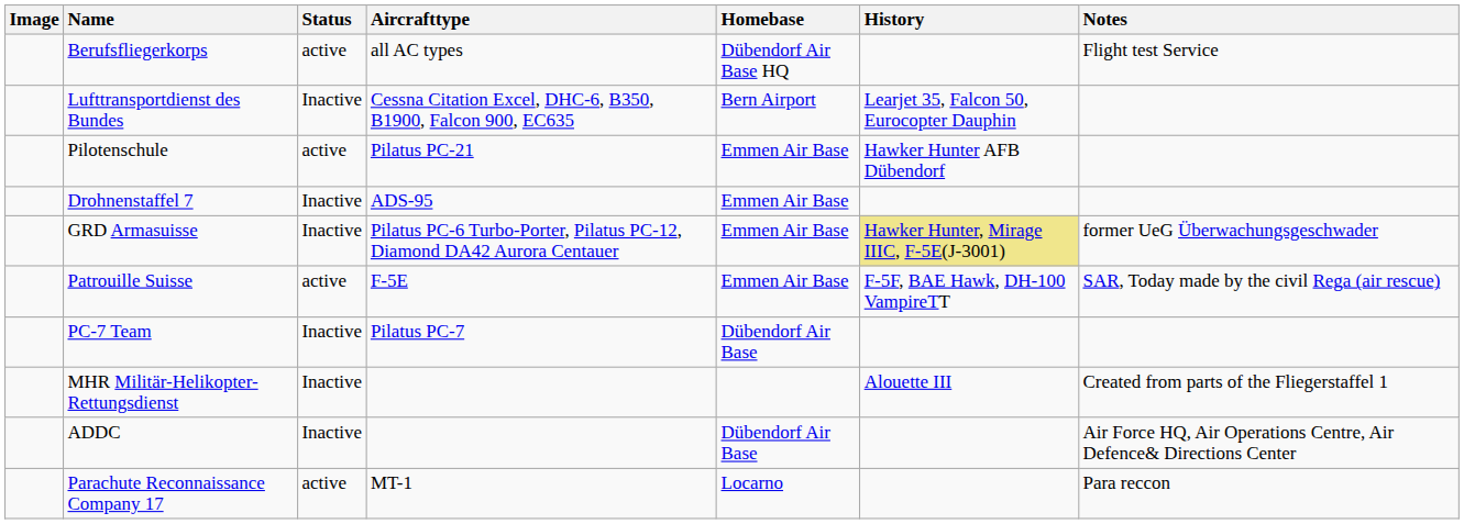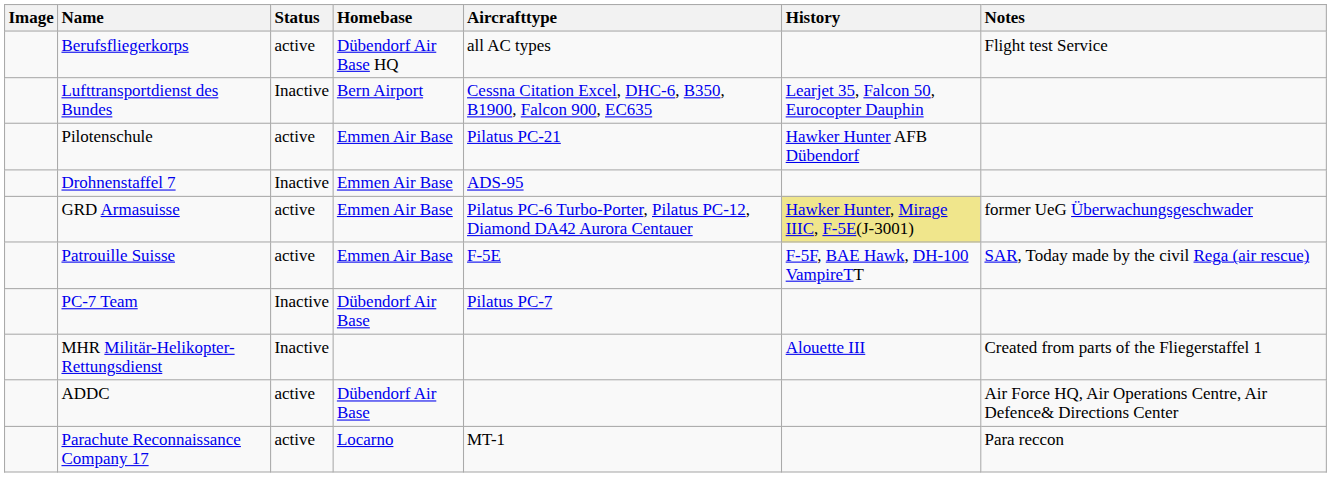columns swapped: Homebase <-> Aircrafttype
GRD Armasuisse | Status: Inactive -> active
ADDC | Status: Inactive -> active
